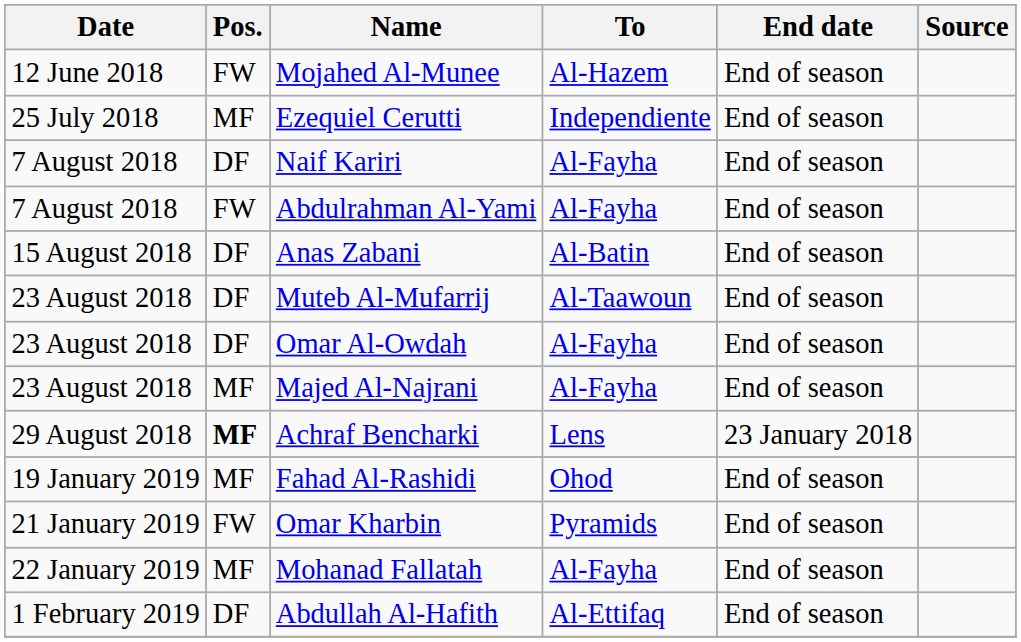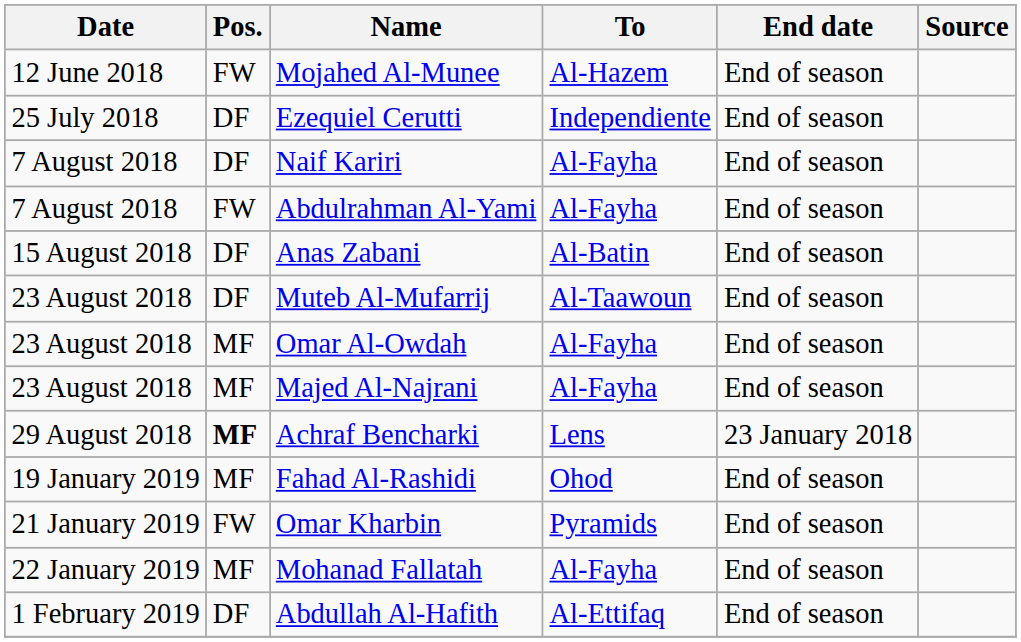Ezequiel Cerutti | Pos.: MF -> DF
Omar Al-Owdah | Pos.: DF -> MF
